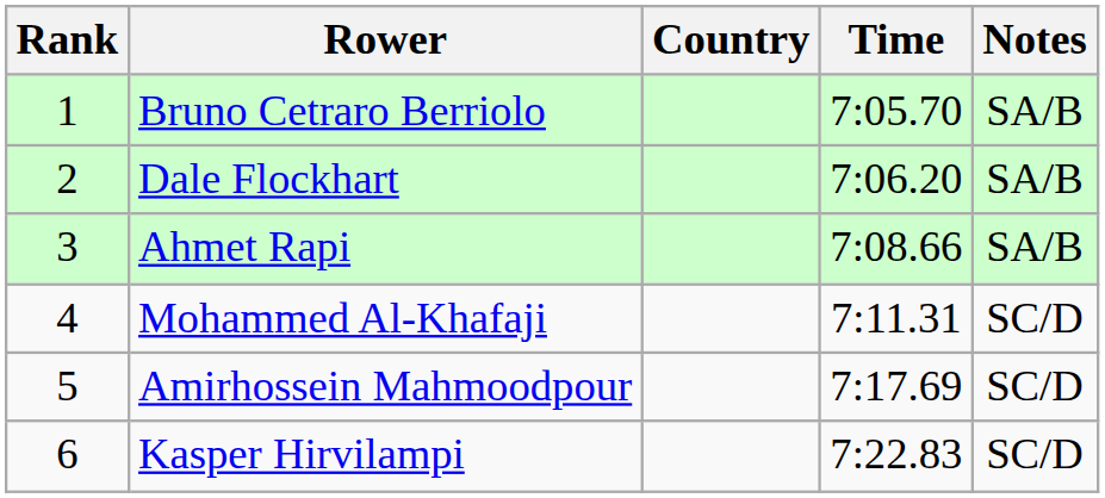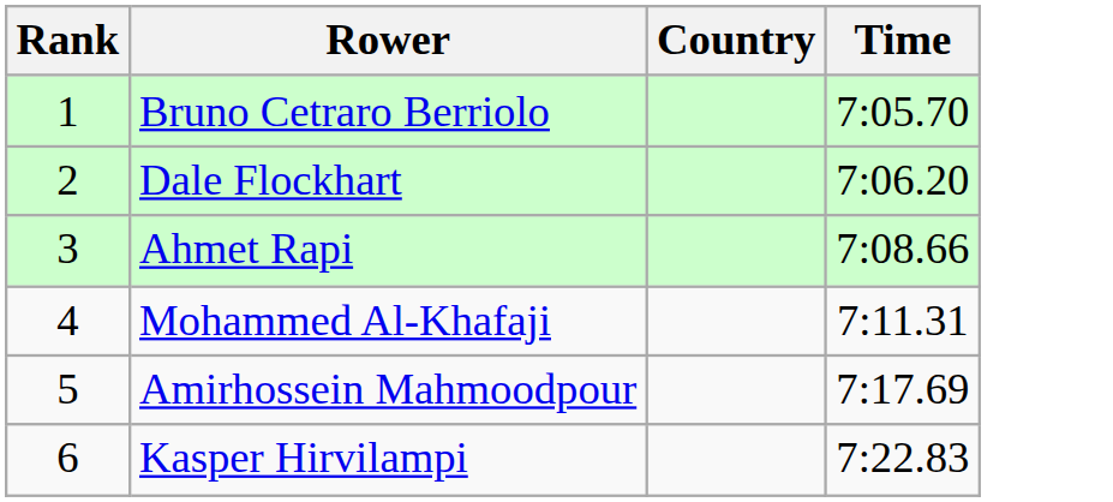- column: Notes | SA/B | SA/B | SA/B | SC/D | SC/D | SC/D
